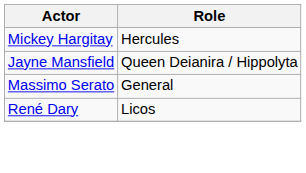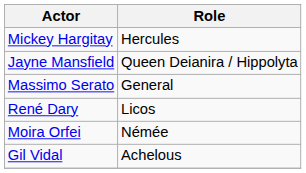+ row: Moira Orfei | Némée
+ row: Gil Vidal | Achelous
